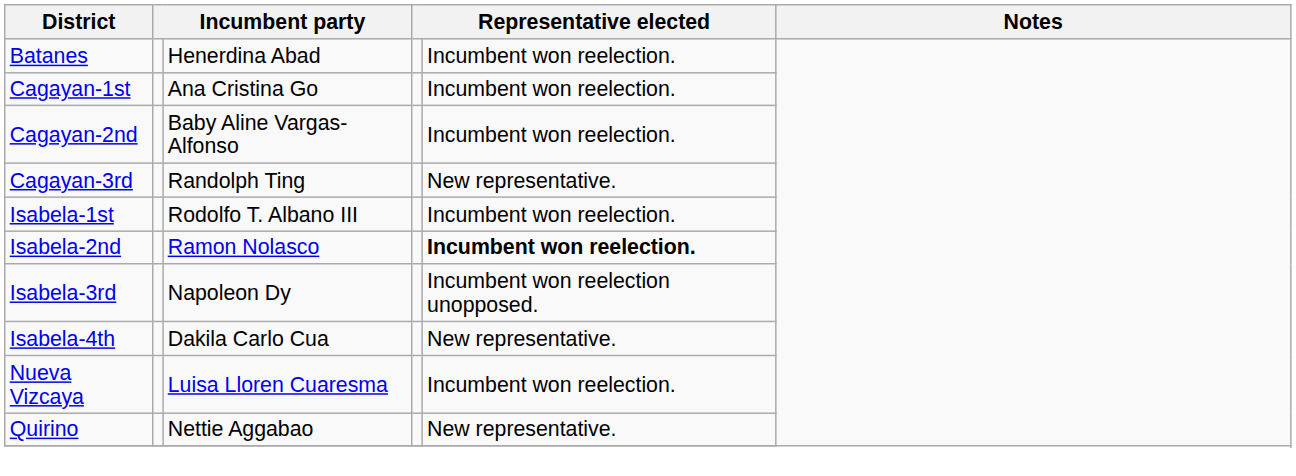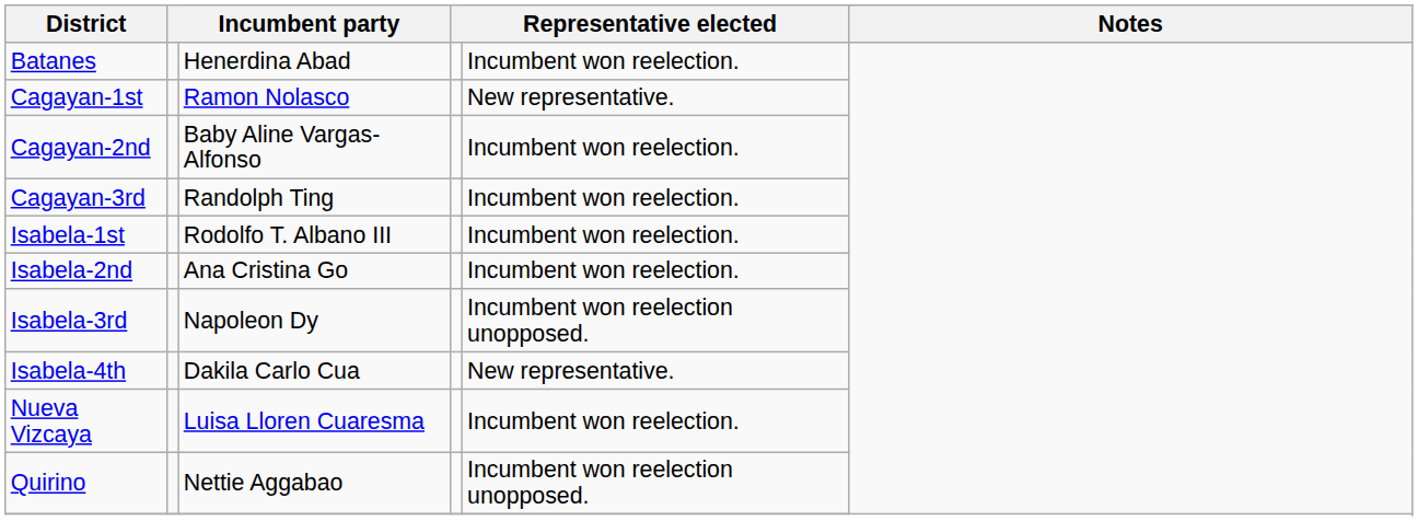Cagayan-1st | column 3: Ana Cristina Go -> Ramon Nolasco
Cagayan-1st | column 5: Incumbent won reelection. -> New representative.
Cagayan-3rd | column 5: New representative. -> Incumbent won reelection.
Isabela-2nd | column 3: Ramon Nolasco -> Ana Cristina Go
Isabela-2nd | column 5: bold -> normal
Quirino | column 5: New representative. -> Incumbent won reelection unopposed.
